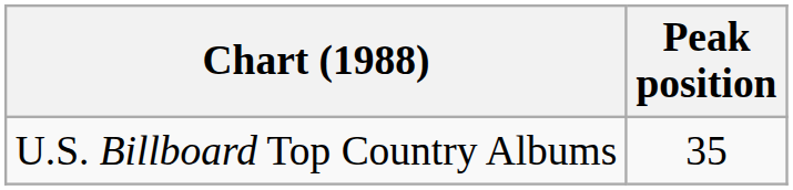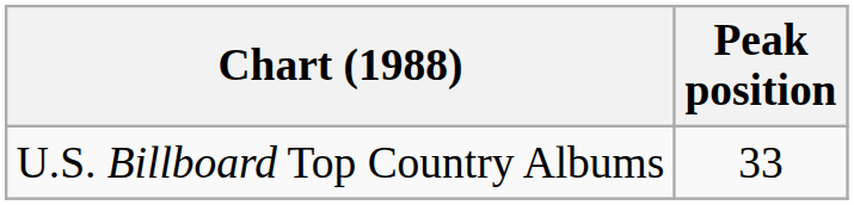U.S. Billboard Top Country Albums | Peak position: 35 -> 33
